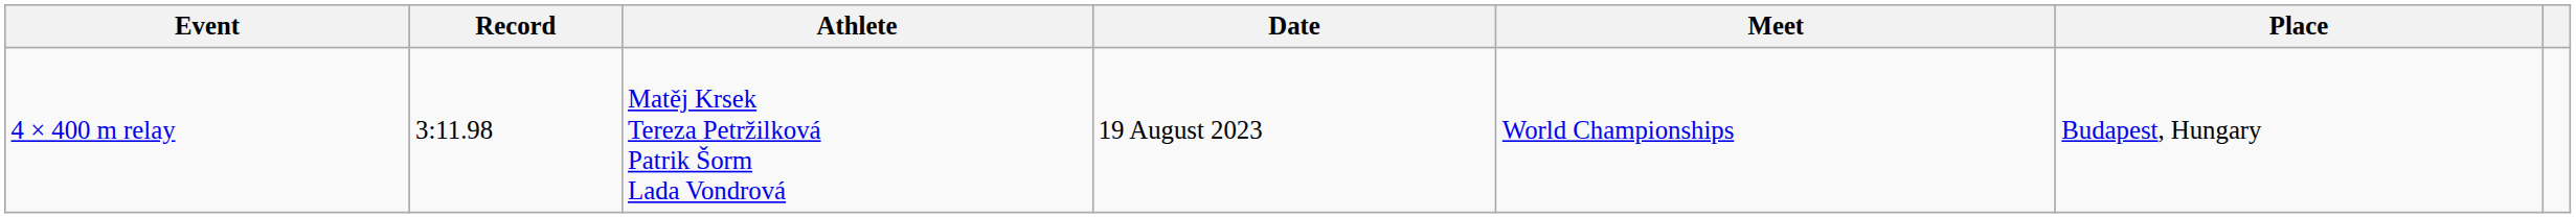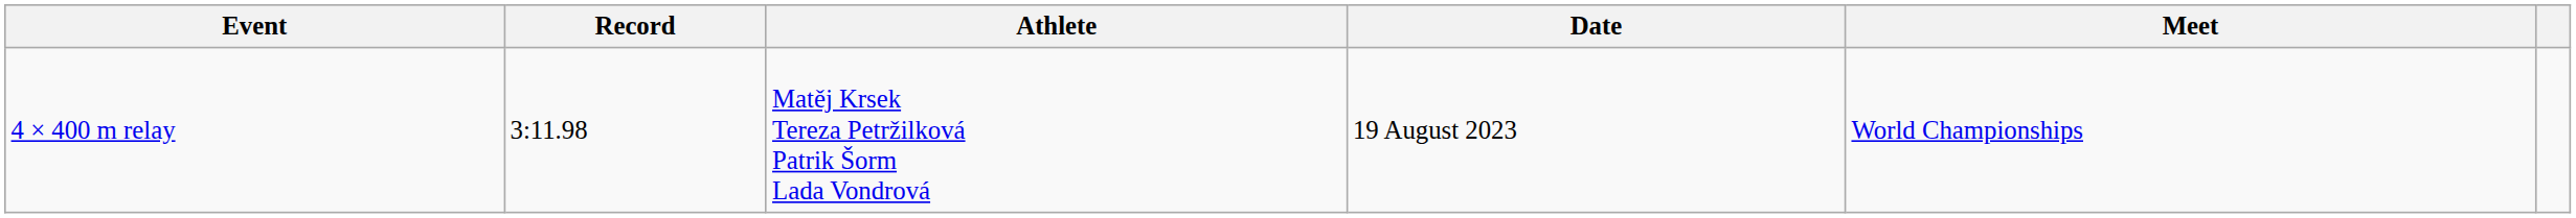- column: Place | Budapest, Hungary
